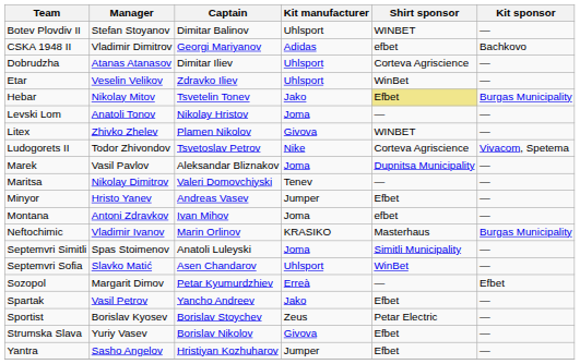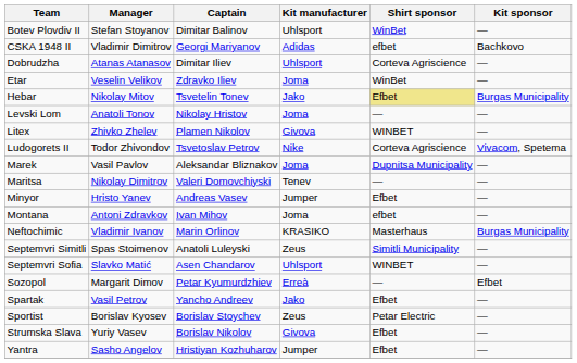Botev Plovdiv II | Shirt sponsor: WINBET -> WinBet
Etar | Kit manufacturer: Uhlsport -> Joma
Septemvri Simitli | Kit manufacturer: Joma -> Zeus
Septemvri Sofia | Shirt sponsor: WinBet -> WINBET
